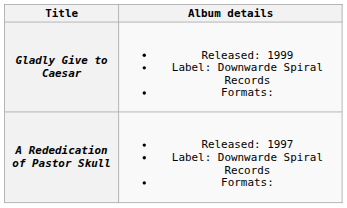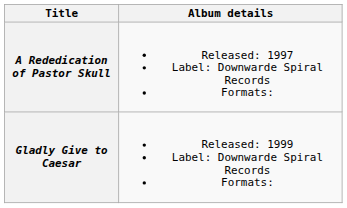rows swapped: A Rededication of Pastor Skull <-> Gladly Give to Caesar
